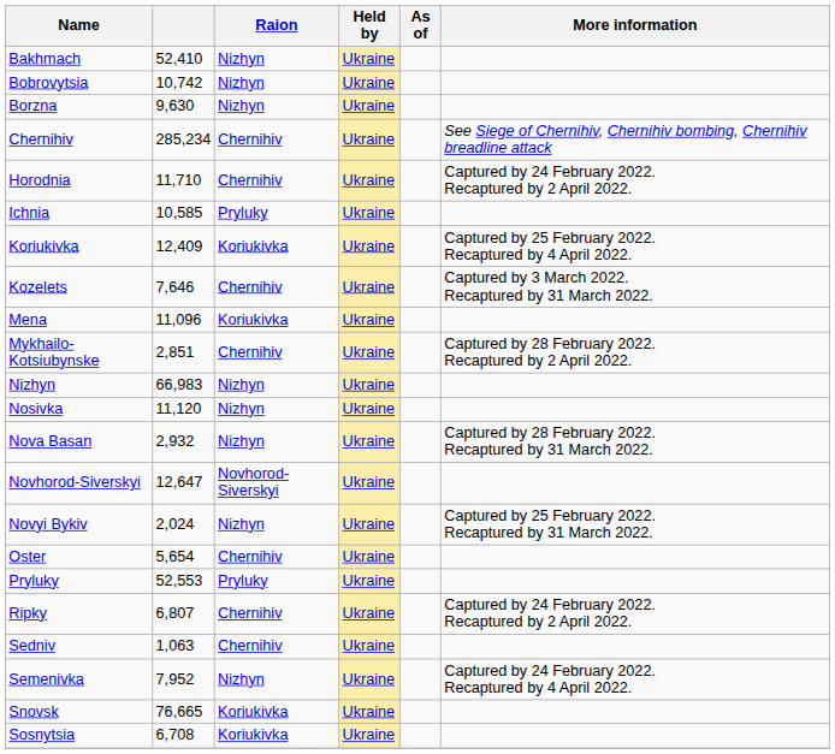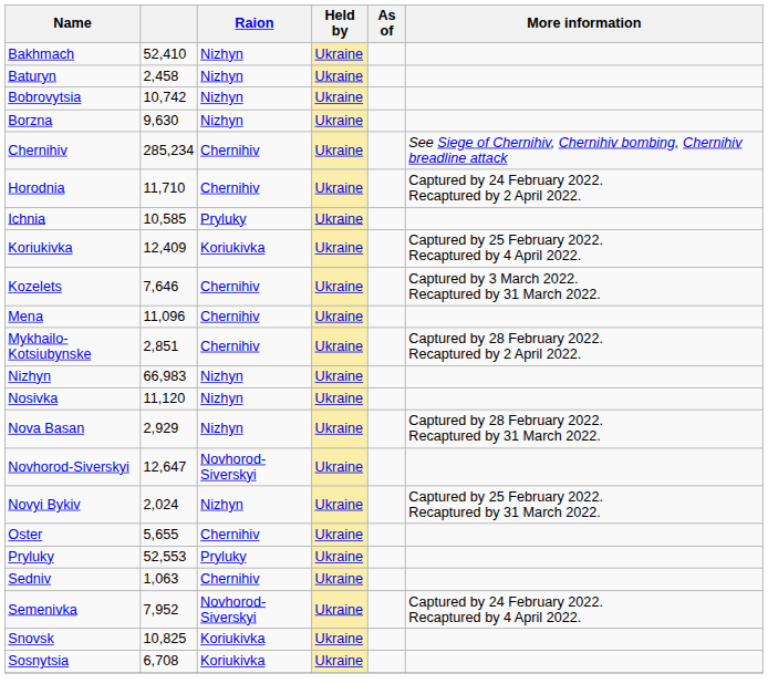+ row: Baturyn | 2,458 | Nizhyn | Ukraine
Mena | Raion: Koriukivka -> Chernihiv
Nova Basan | column 2: 2,932 -> 2,929
Oster | column 2: 5,654 -> 5,655
- row: Ripky | 6,807 | Chernihiv | Ukraine | Captured by 24 February 2022. Recaptured by 2 April 2022.
Semenivka | Raion: Nizhyn -> Novhorod-Siverskyi
Snovsk | column 2: 76,665 -> 10,825
